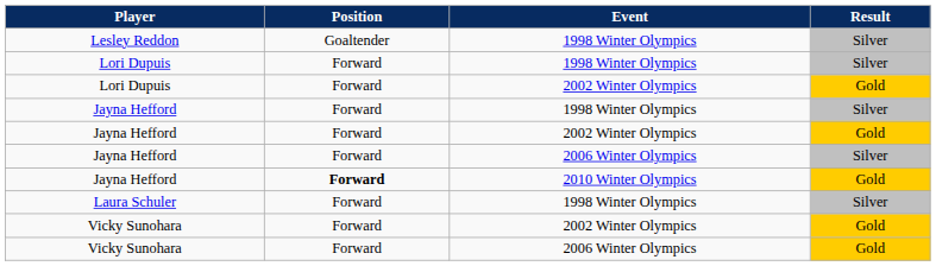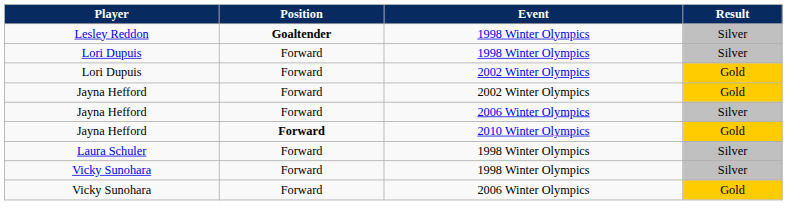Lesley Reddon | Position: normal -> bold
- row: Jayna Hefford | Forward | 1998 Winter Olympics | Silver
+ row: Vicky Sunohara | Forward | 1998 Winter Olympics | Silver
- row: Vicky Sunohara | Forward | 2002 Winter Olympics | Gold
